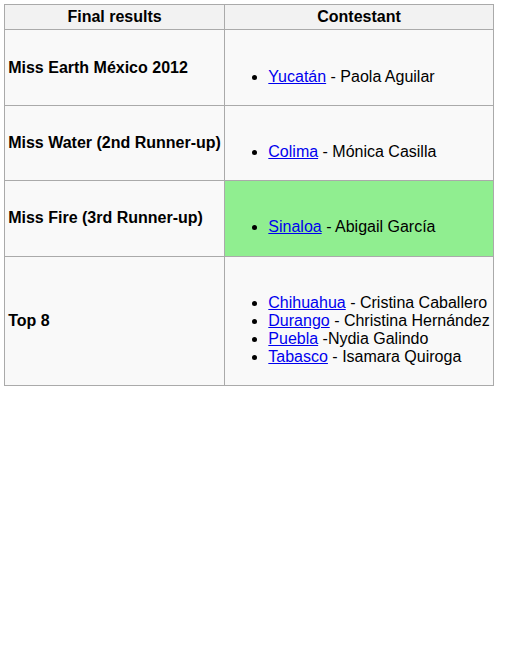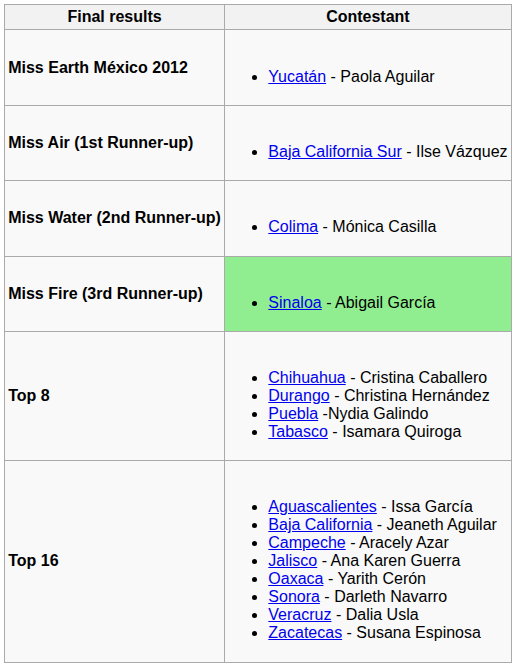+ row: Miss Air (1st Runner-up) | Baja California Sur - Ilse Vázquez
+ row: Top 16 | Aguascalientes - Issa García Baja California - Jeaneth Aguilar Campeche - Aracely Azar Jalisco - Ana Karen Guerra Oaxaca - Yarith Cerón Sonora - Darleth Navarro Veracruz - Dalia Usla Zacatecas - Susana Espinosa
